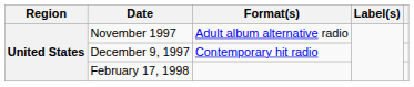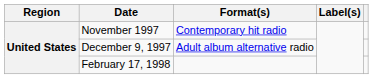November 1997 | Format(s): Adult album alternative radio -> Contemporary hit radio
December 9, 1997 | Format(s): Contemporary hit radio -> Adult album alternative radio
